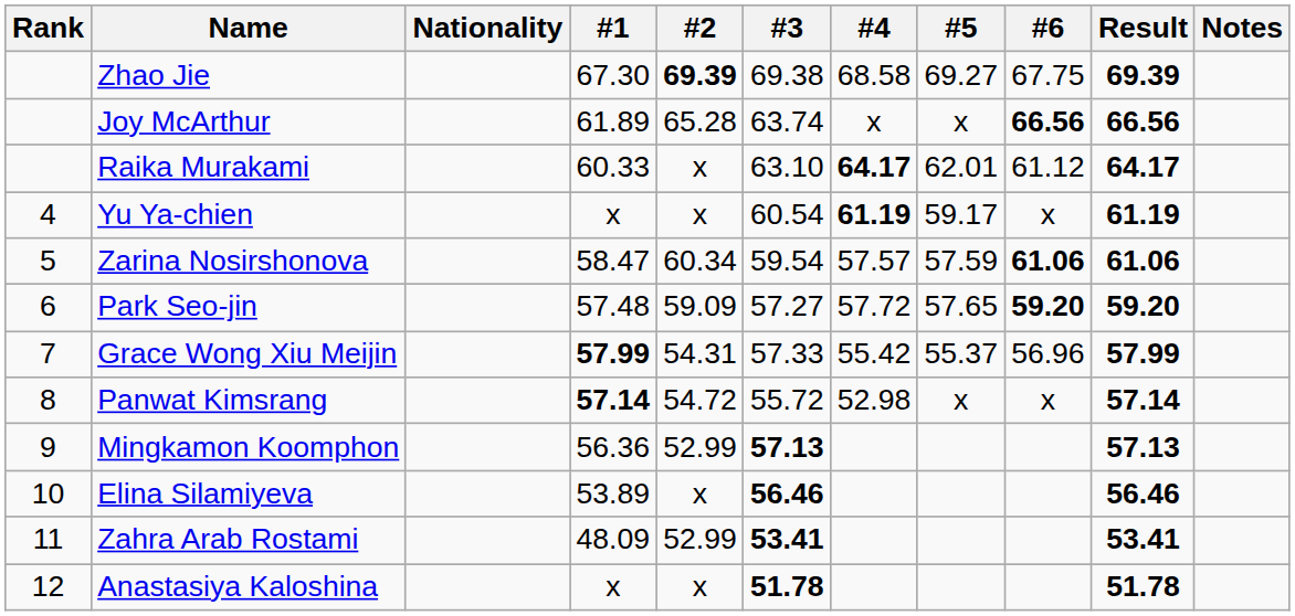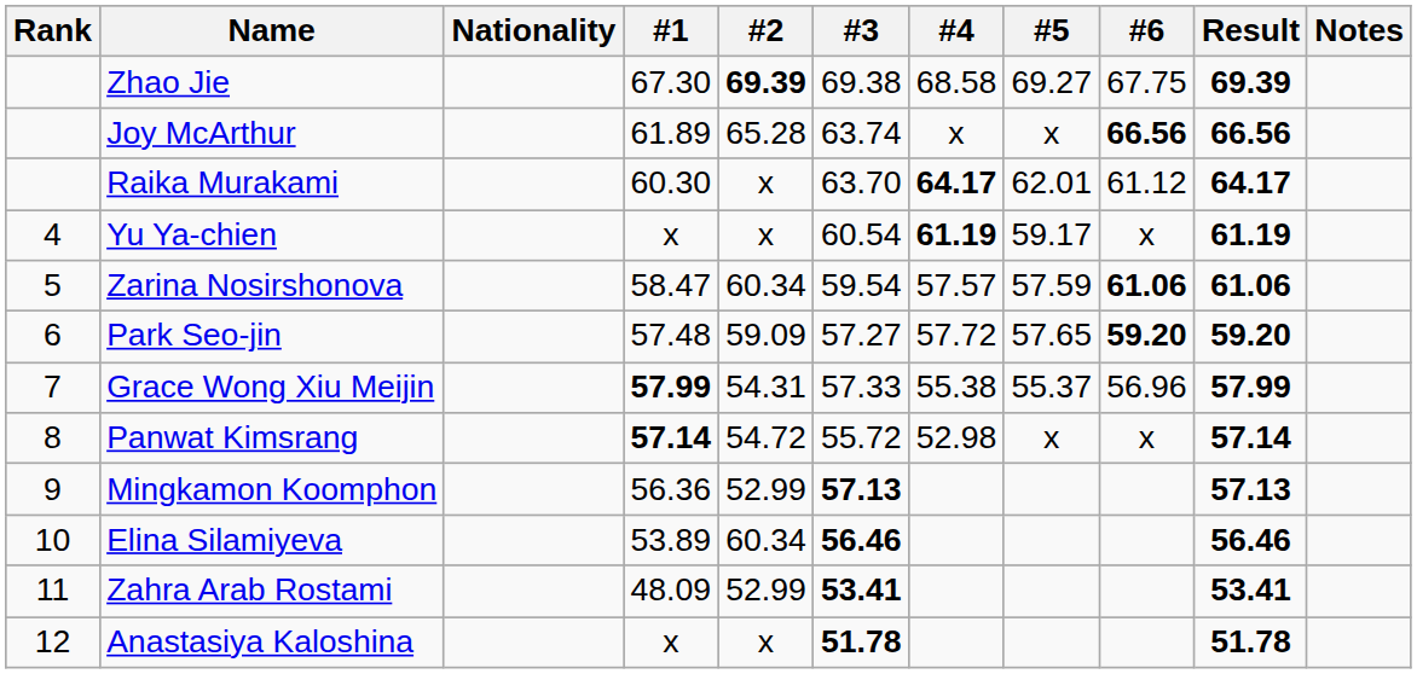Raika Murakami | #1: 60.33 -> 60.30
Raika Murakami | #3: 63.10 -> 63.70
Grace Wong Xiu Meijin | #4: 55.42 -> 55.38
Elina Silamiyeva | #2: x -> 60.34
